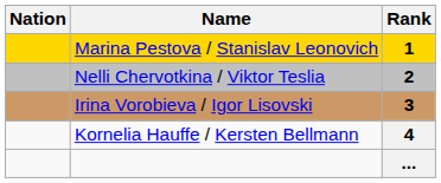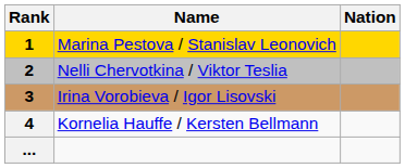columns swapped: Rank <-> Nation
